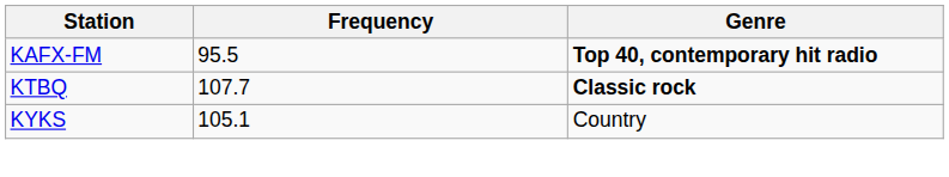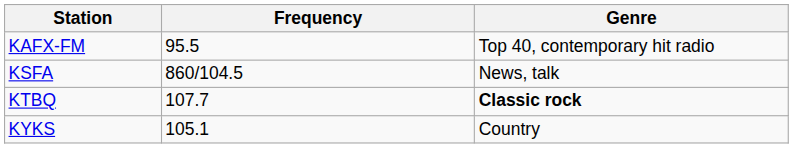KAFX-FM | Genre: bold -> normal
+ row: KSFA | 860/104.5 | News, talk
